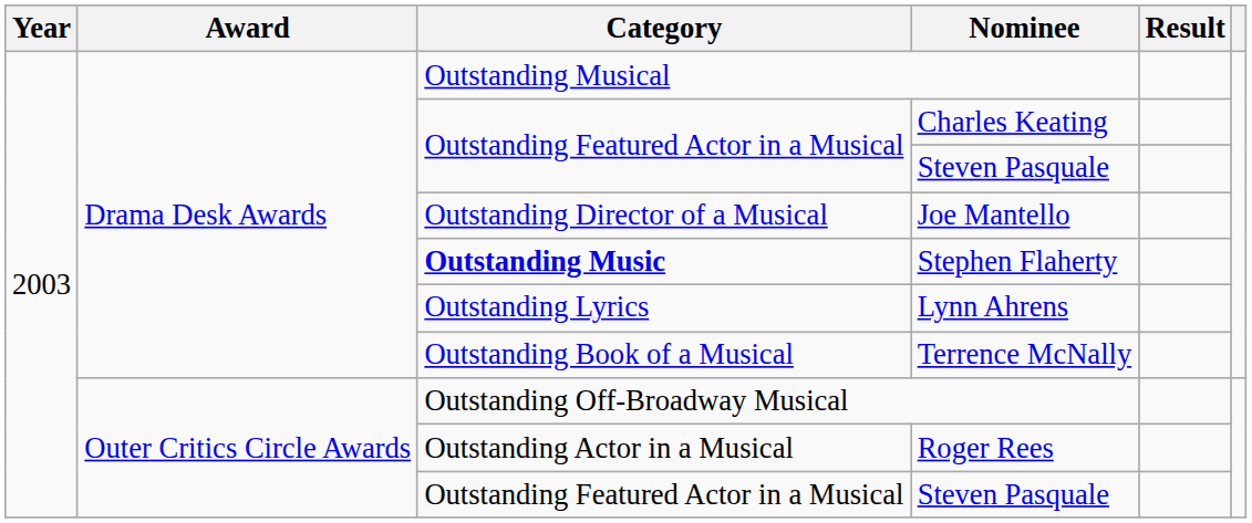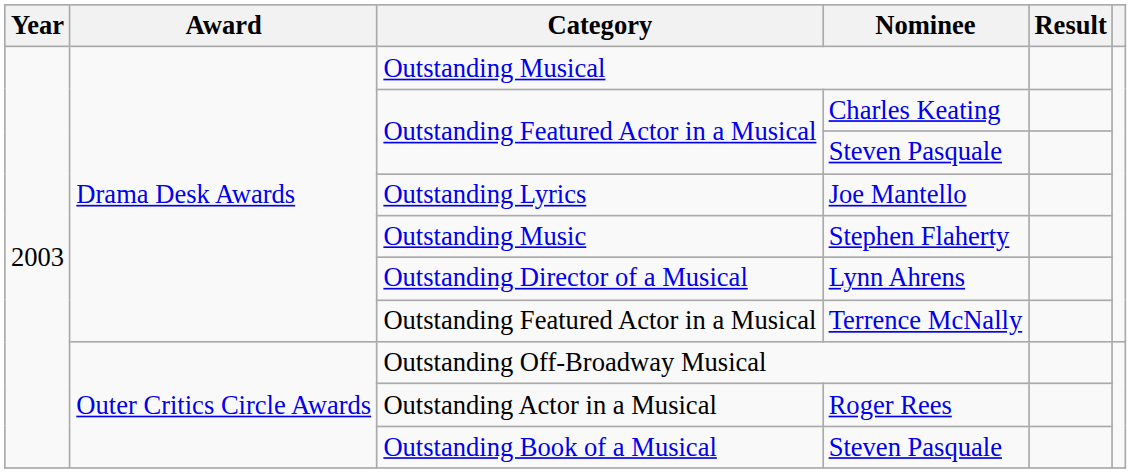Joe Mantello | Category: Outstanding Director of a Musical -> Outstanding Lyrics
Stephen Flaherty | Category: bold -> normal
Lynn Ahrens | Category: Outstanding Lyrics -> Outstanding Director of a Musical
Terrence McNally | Category: Outstanding Book of a Musical -> Outstanding Featured Actor in a Musical
Outer Critics Circle Awards / Steven Pasquale | Category: Outstanding Featured Actor in a Musical -> Outstanding Book of a Musical
